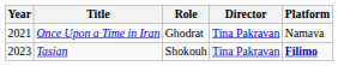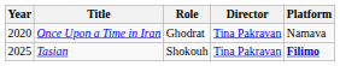Once Upon a Time in Iran | Year: 2021 -> 2020
Tasian | Year: 2023 -> 2025
